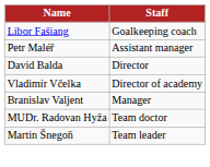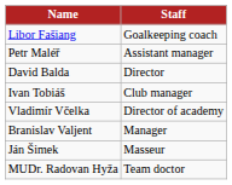+ row: Ivan Tobiáš | Club manager
+ row: Ján Šimek | Masseur
- row: Martin Šnegoň | Team leader
